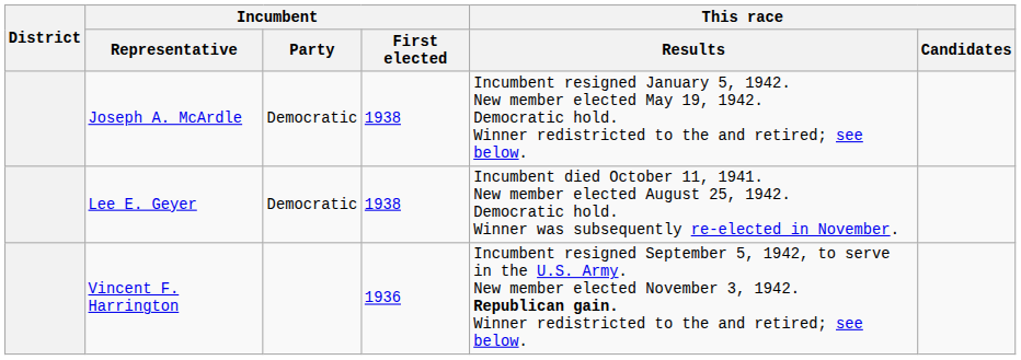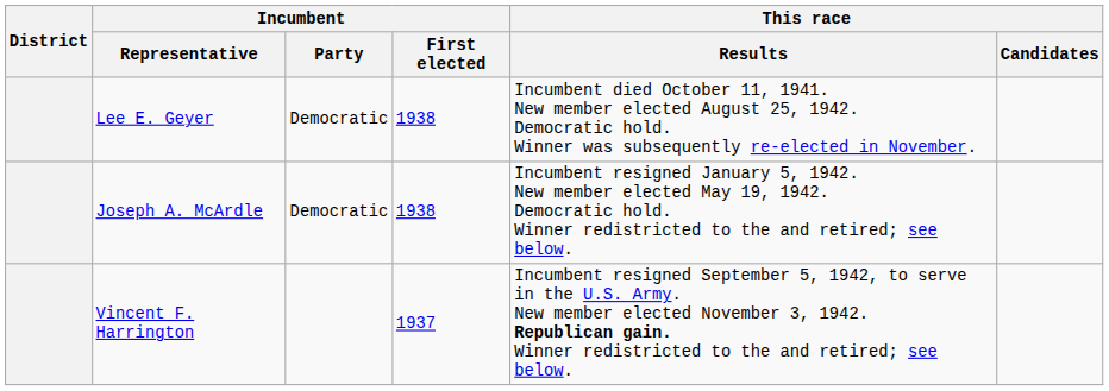rows swapped: Joseph A. McArdle <-> Lee E. Geyer
Vincent F. Harrington | Incumbent / First elected: 1936 -> 1937
